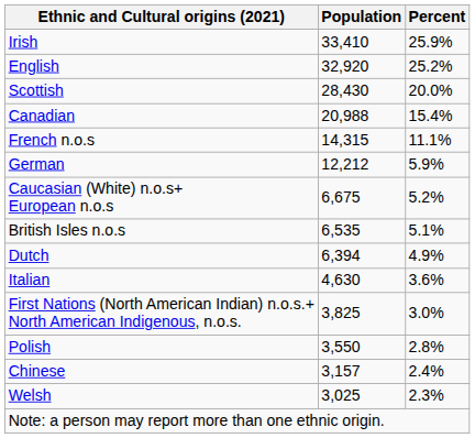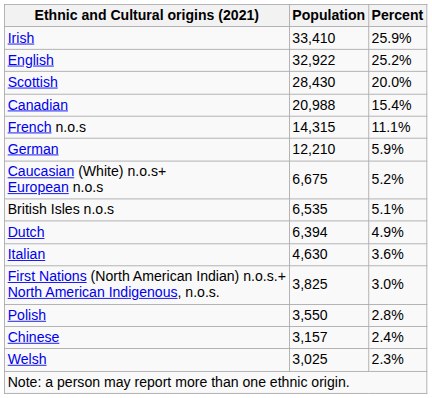English | Population: 32,920 -> 32,922
German | Population: 12,212 -> 12,210
